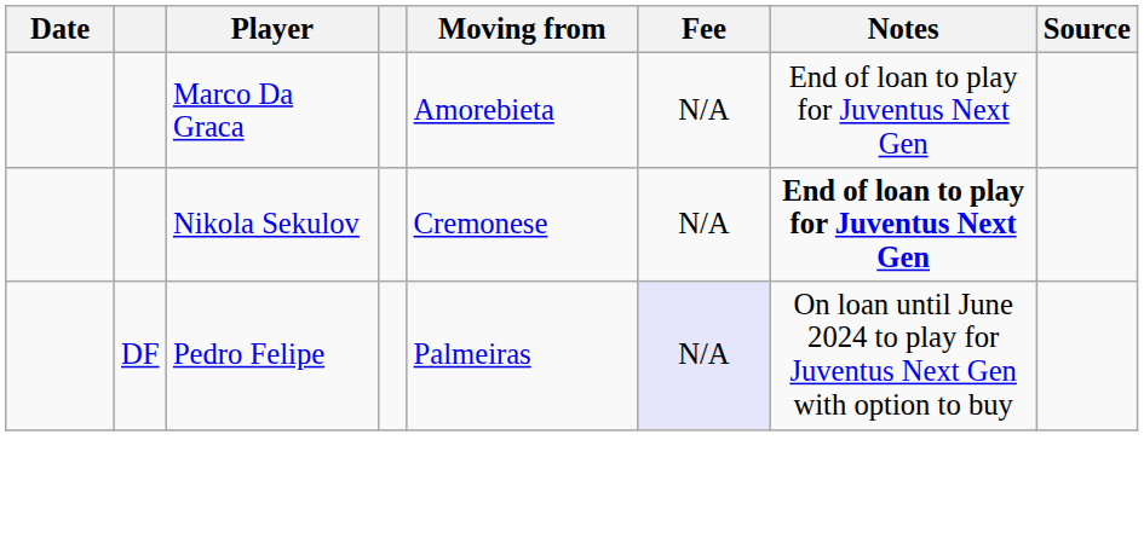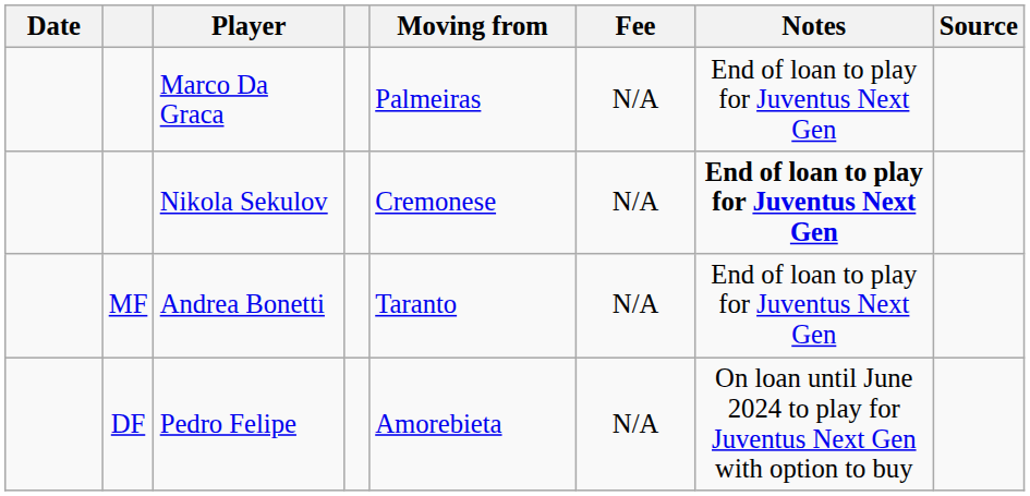Marco Da Graca | Moving from: Amorebieta -> Palmeiras
+ row: MF | Andrea Bonetti | Taranto | N/A | End of loan to play for Juventus Next Gen
Pedro Felipe | Moving from: Palmeiras -> Amorebieta
Pedro Felipe | Fee: lavender background -> no background
